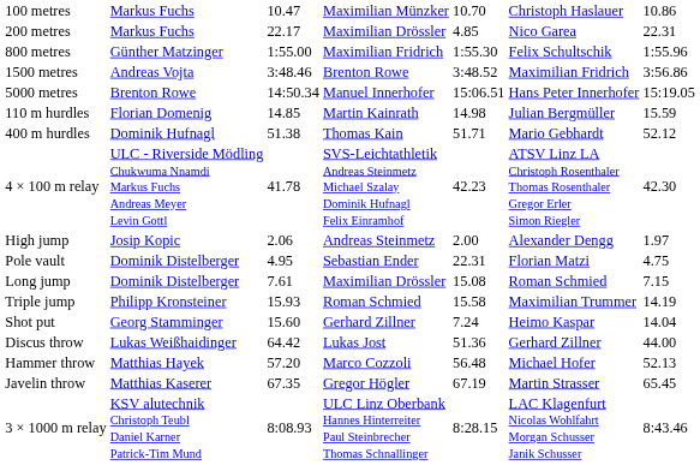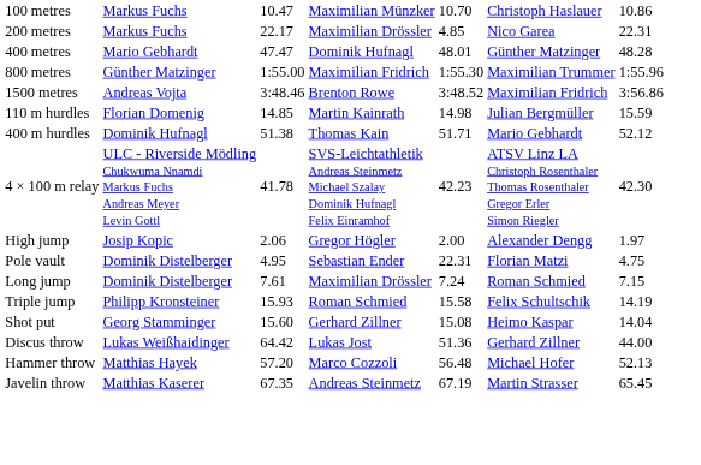+ row: 400 metres | Mario Gebhardt | 47.47 | Dominik Hufnagl | 48.01 | Günther Matzinger | 48.28
800 metres | column 6: Felix Schultschik -> Maximilian Trummer
- row: 5000 metres | Brenton Rowe | 14:50.34 | Manuel Innerhofer | 15:06.51 | Hans Peter Innerhofer | 15:19.05
High jump | column 4: Andreas Steinmetz -> Gregor Högler
Long jump | column 5: 15.08 -> 7.24
Triple jump | column 6: Maximilian Trummer -> Felix Schultschik
Shot put | column 5: 7.24 -> 15.08
Javelin throw | column 4: Gregor Högler -> Andreas Steinmetz
- row: 3 × 1000 m relay | KSV alutechnik Christoph Teubl Daniel Karner Patrick-Tim Mund | 8:08.93 | ULC Linz Oberbank Hannes Hinterreiter Paul Steinbrecher Thomas Schnallinger | 8:28.15 | LAC Klagenfurt Nicolas Wohlfahrt Morgan Schusser Janik Schusser | 8:43.46
